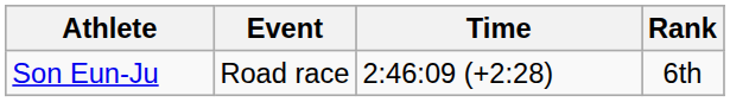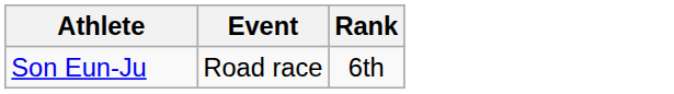- column: Time | 2:46:09 (+2:28)
